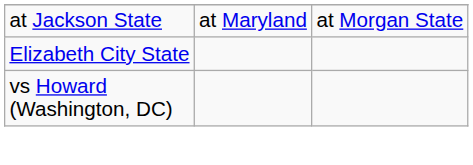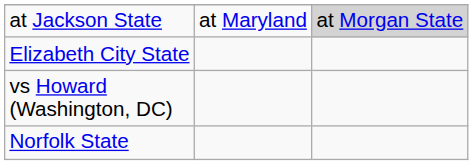at Jackson State | column 3: no background -> lightgrey background
+ row: Norfolk State
